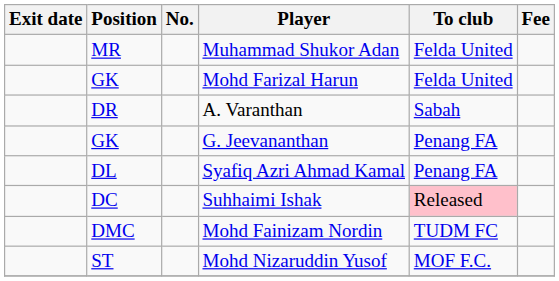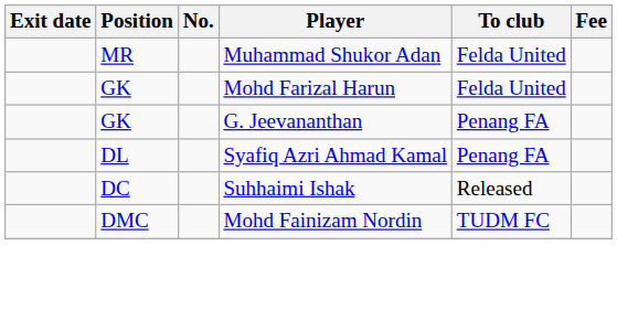- row: DR | A. Varanthan | Sabah
Suhhaimi Ishak | To club: pink background -> no background
- row: ST | Mohd Nizaruddin Yusof | MOF F.C.
